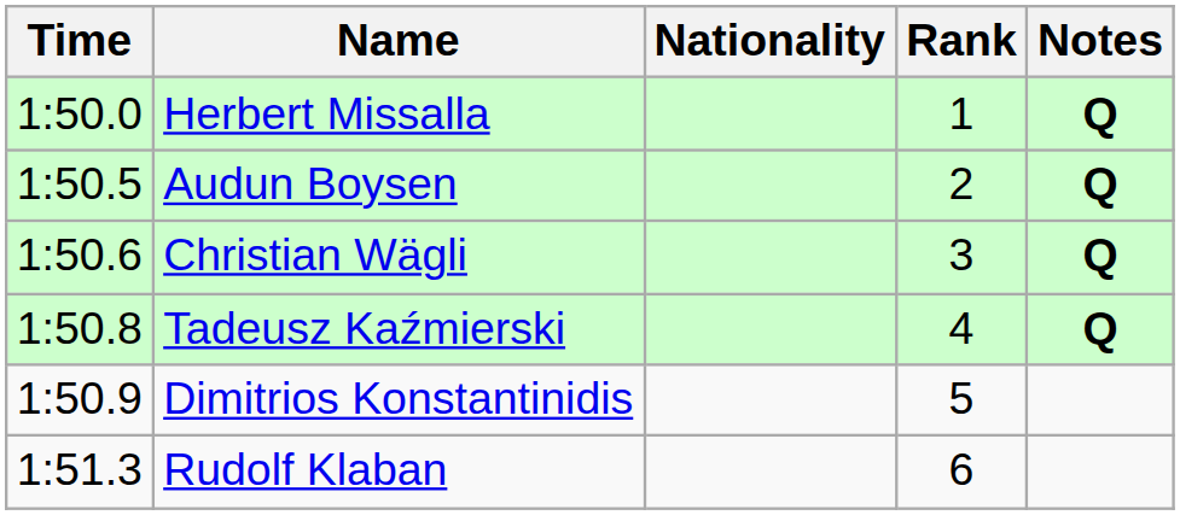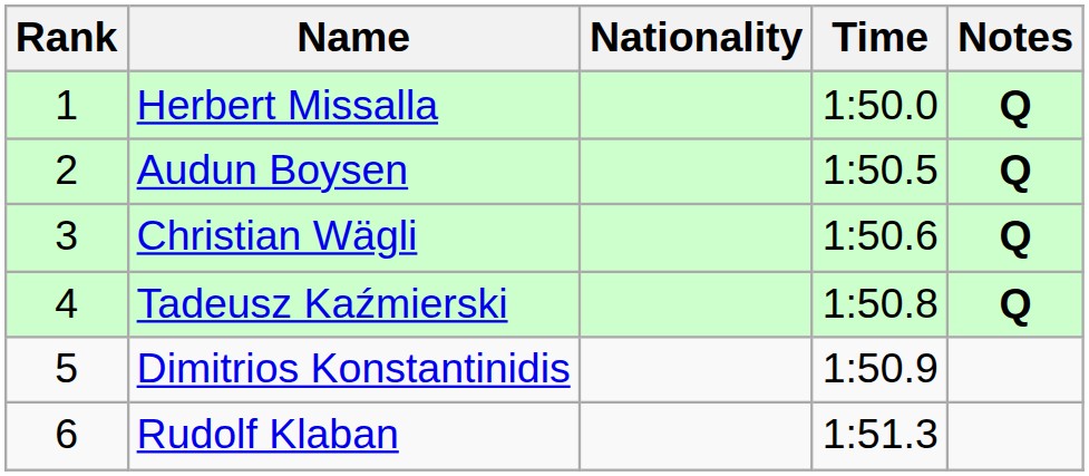columns swapped: Rank <-> Time
